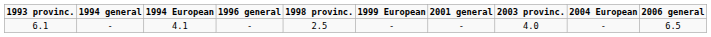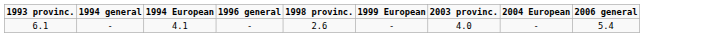- column: 2001 general | -
6.1 | 1998 provinc.: 2.5 -> 2.6
6.1 | 2006 general: 6.5 -> 5.4
